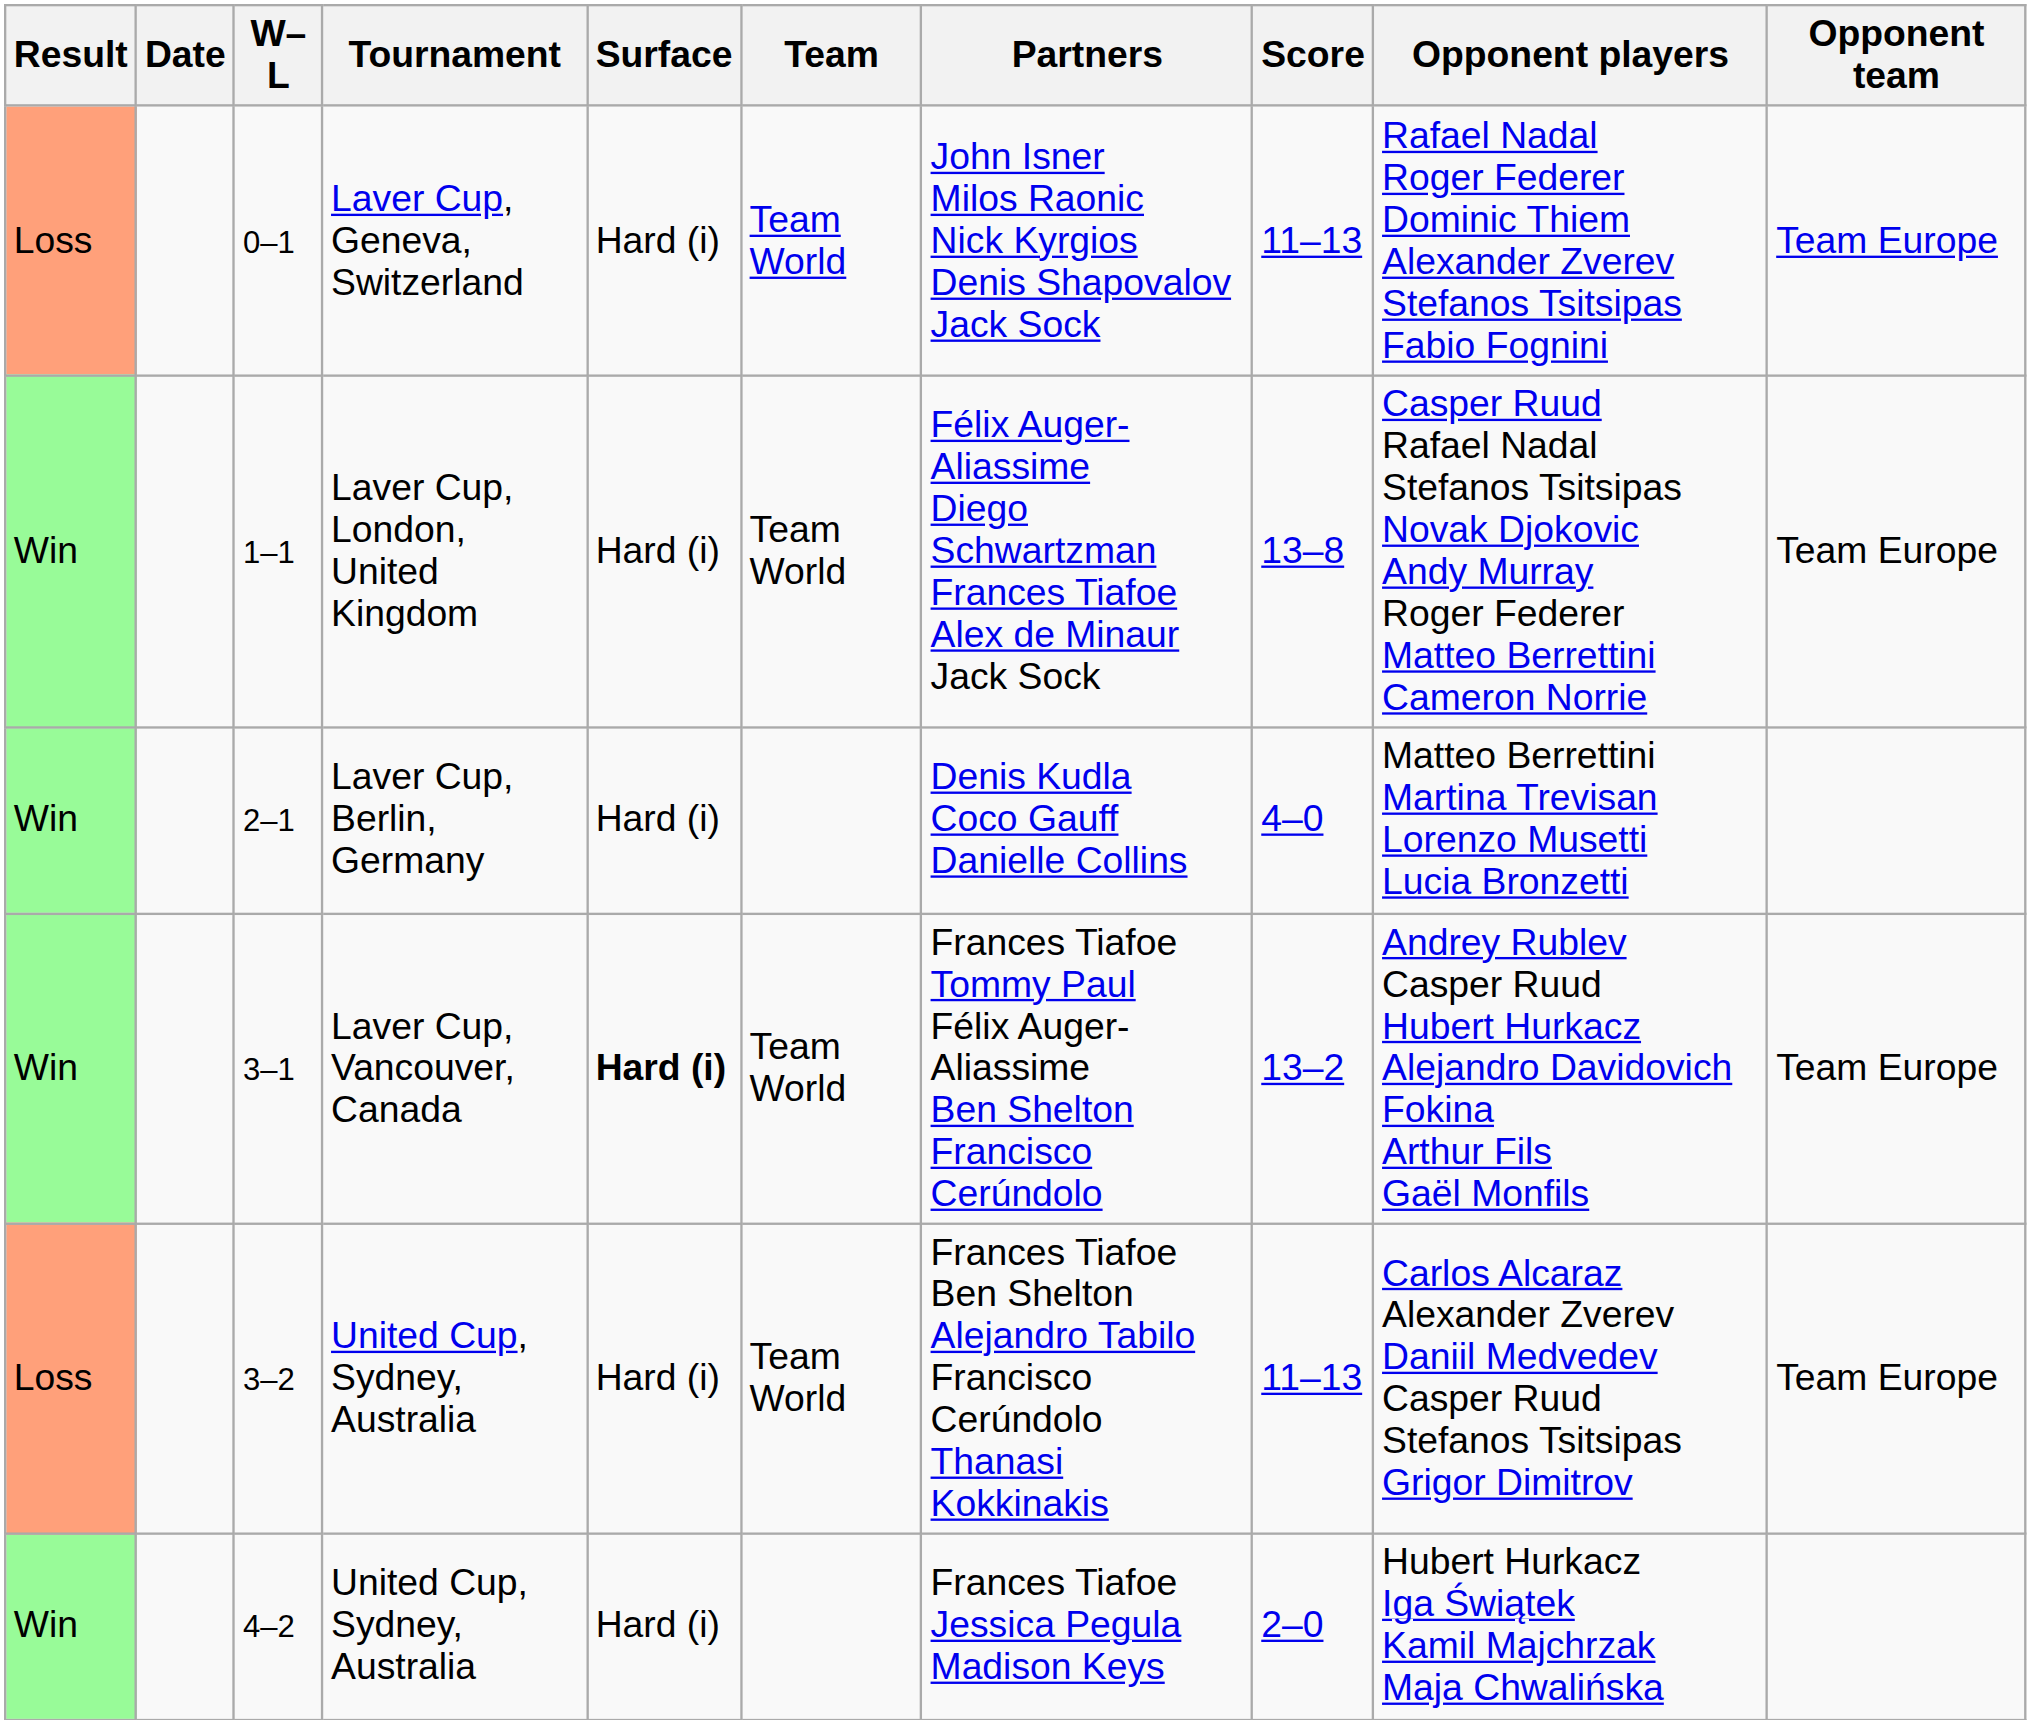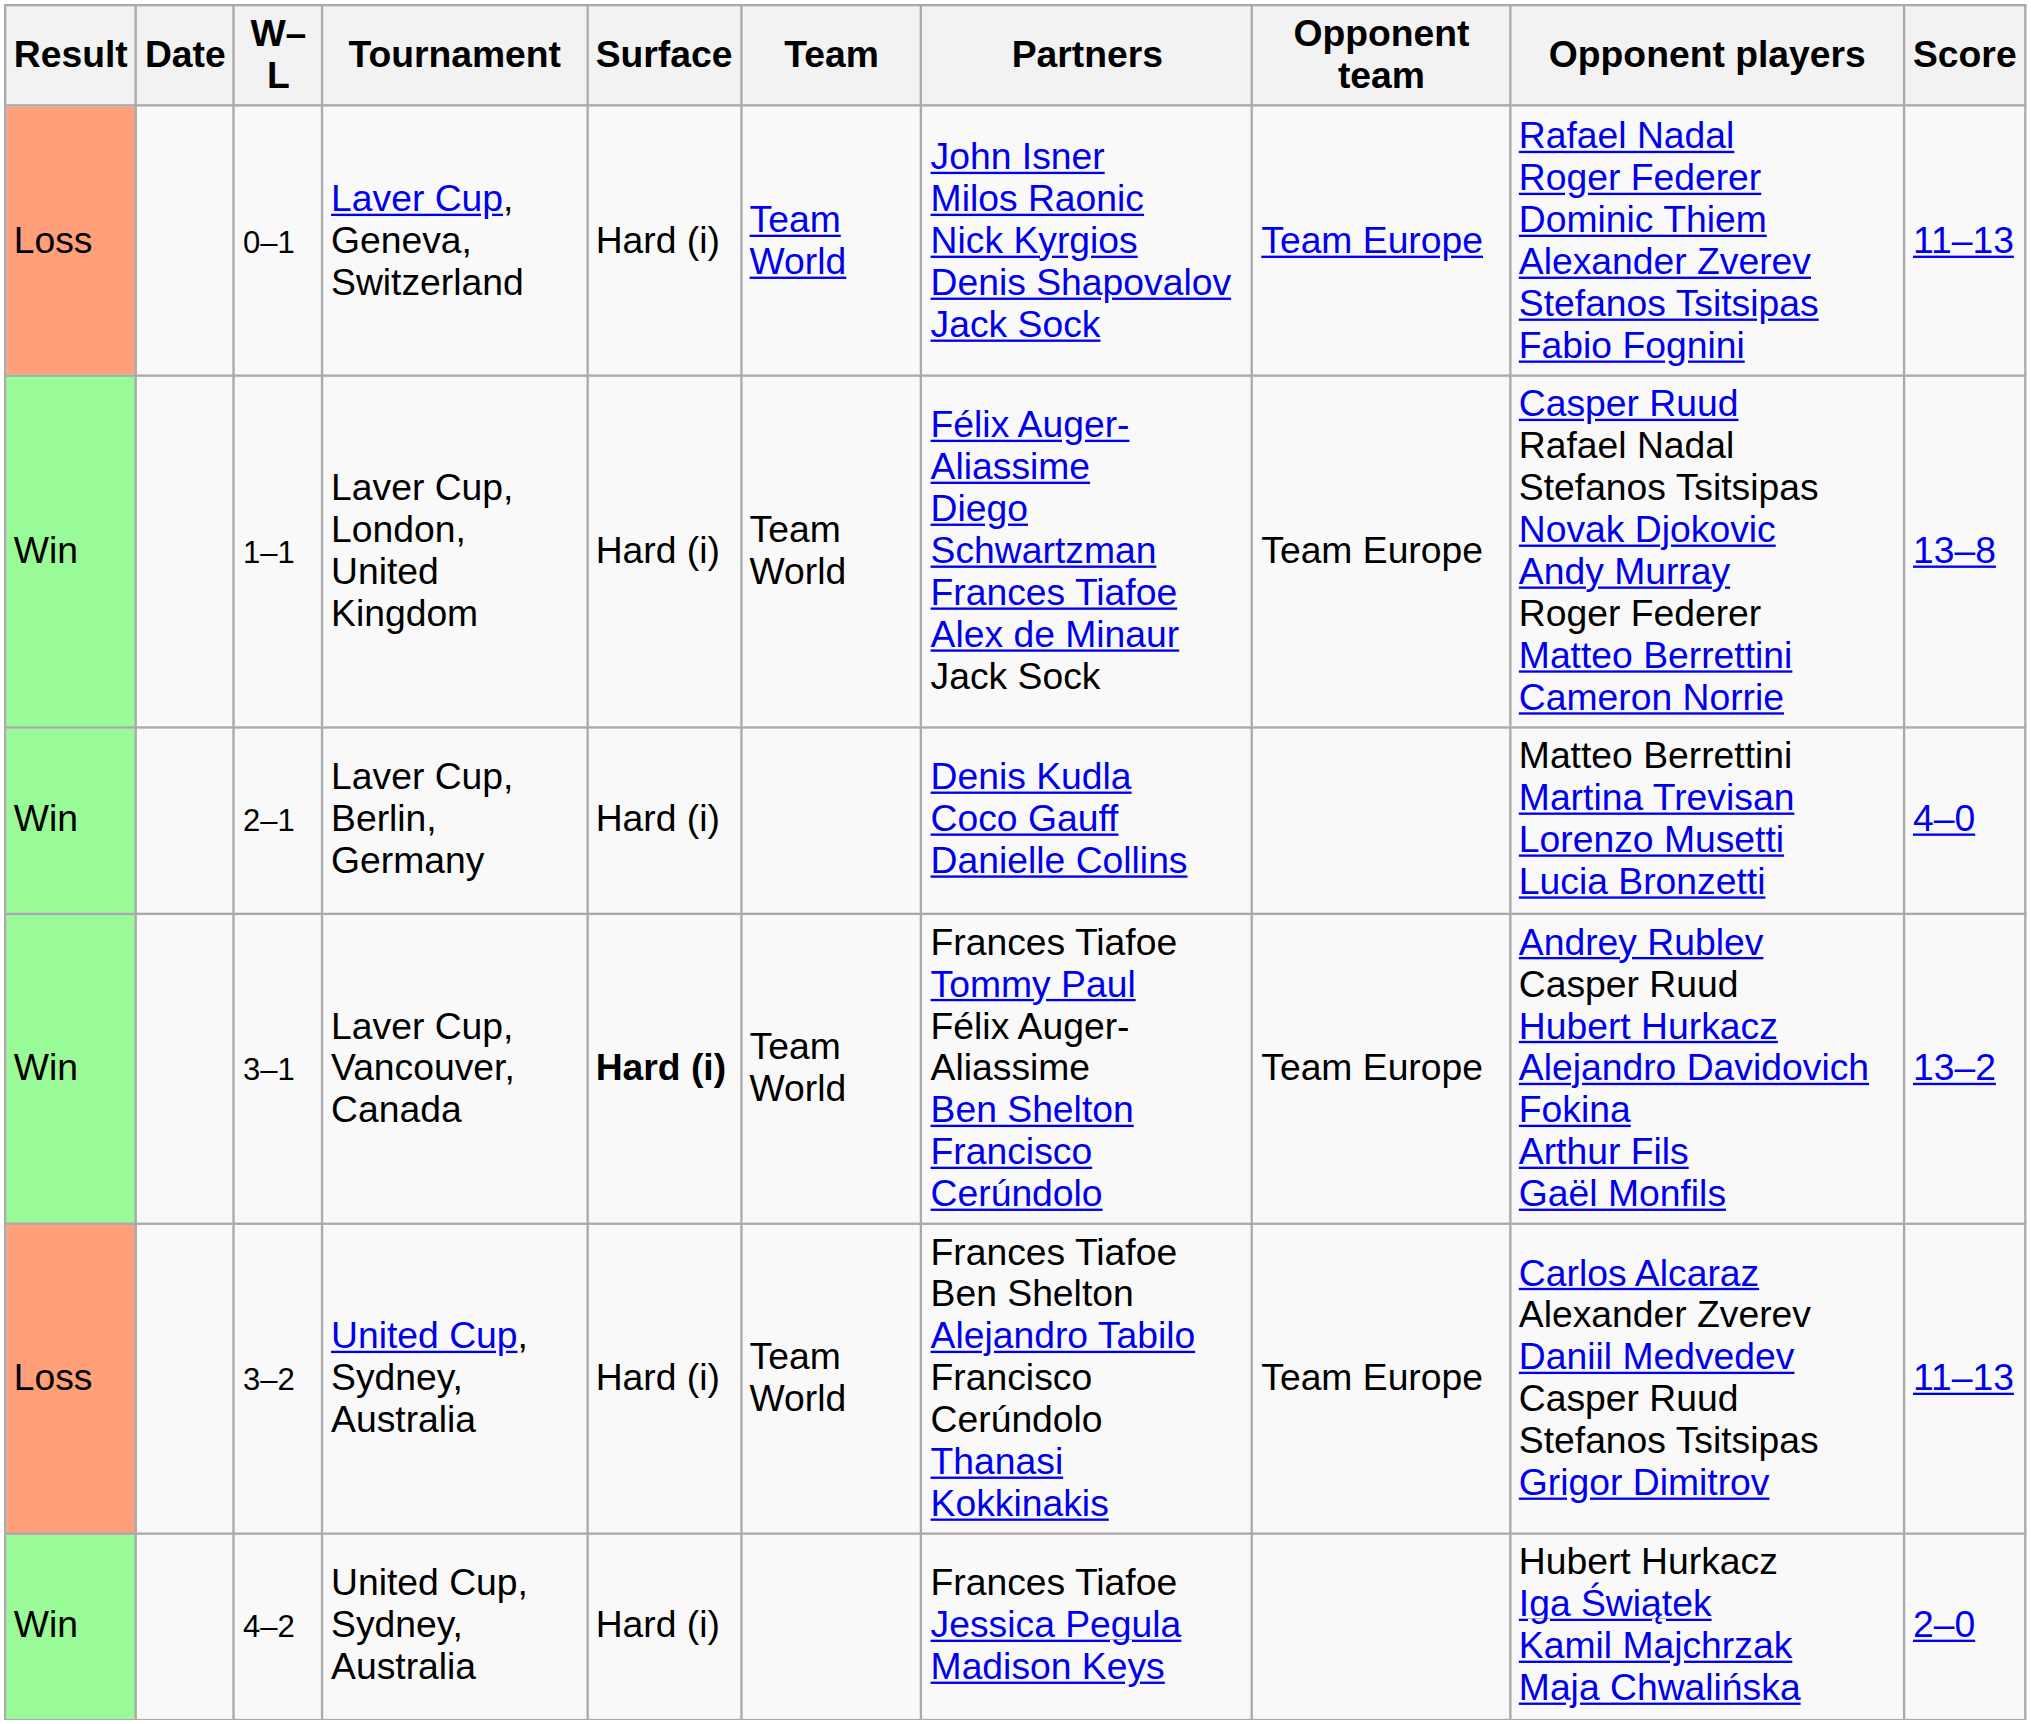columns swapped: Opponent team <-> Score
